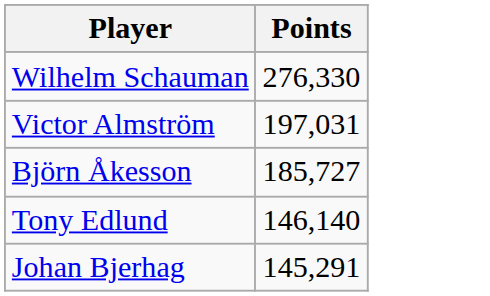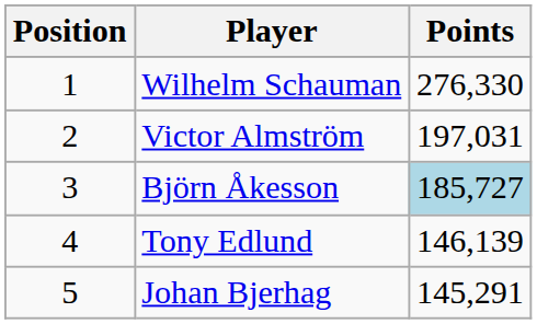+ column: Position | 1 | 2 | 3 | 4 | 5
Björn Åkesson | Points: no background -> lightblue background
Tony Edlund | Points: 146,140 -> 146,139
